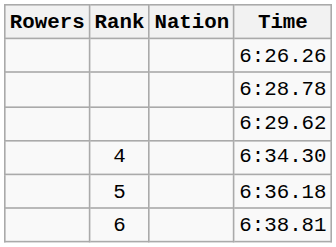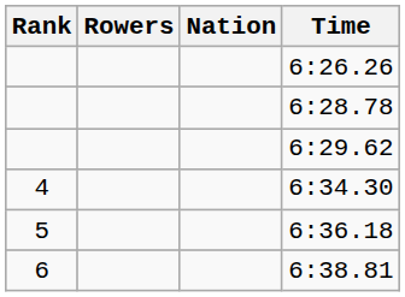columns swapped: Rank <-> Rowers
